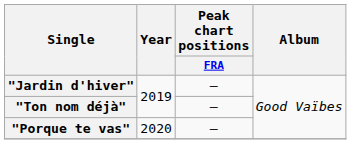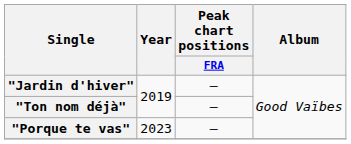"Porque te vas" | Year: 2020 -> 2023
